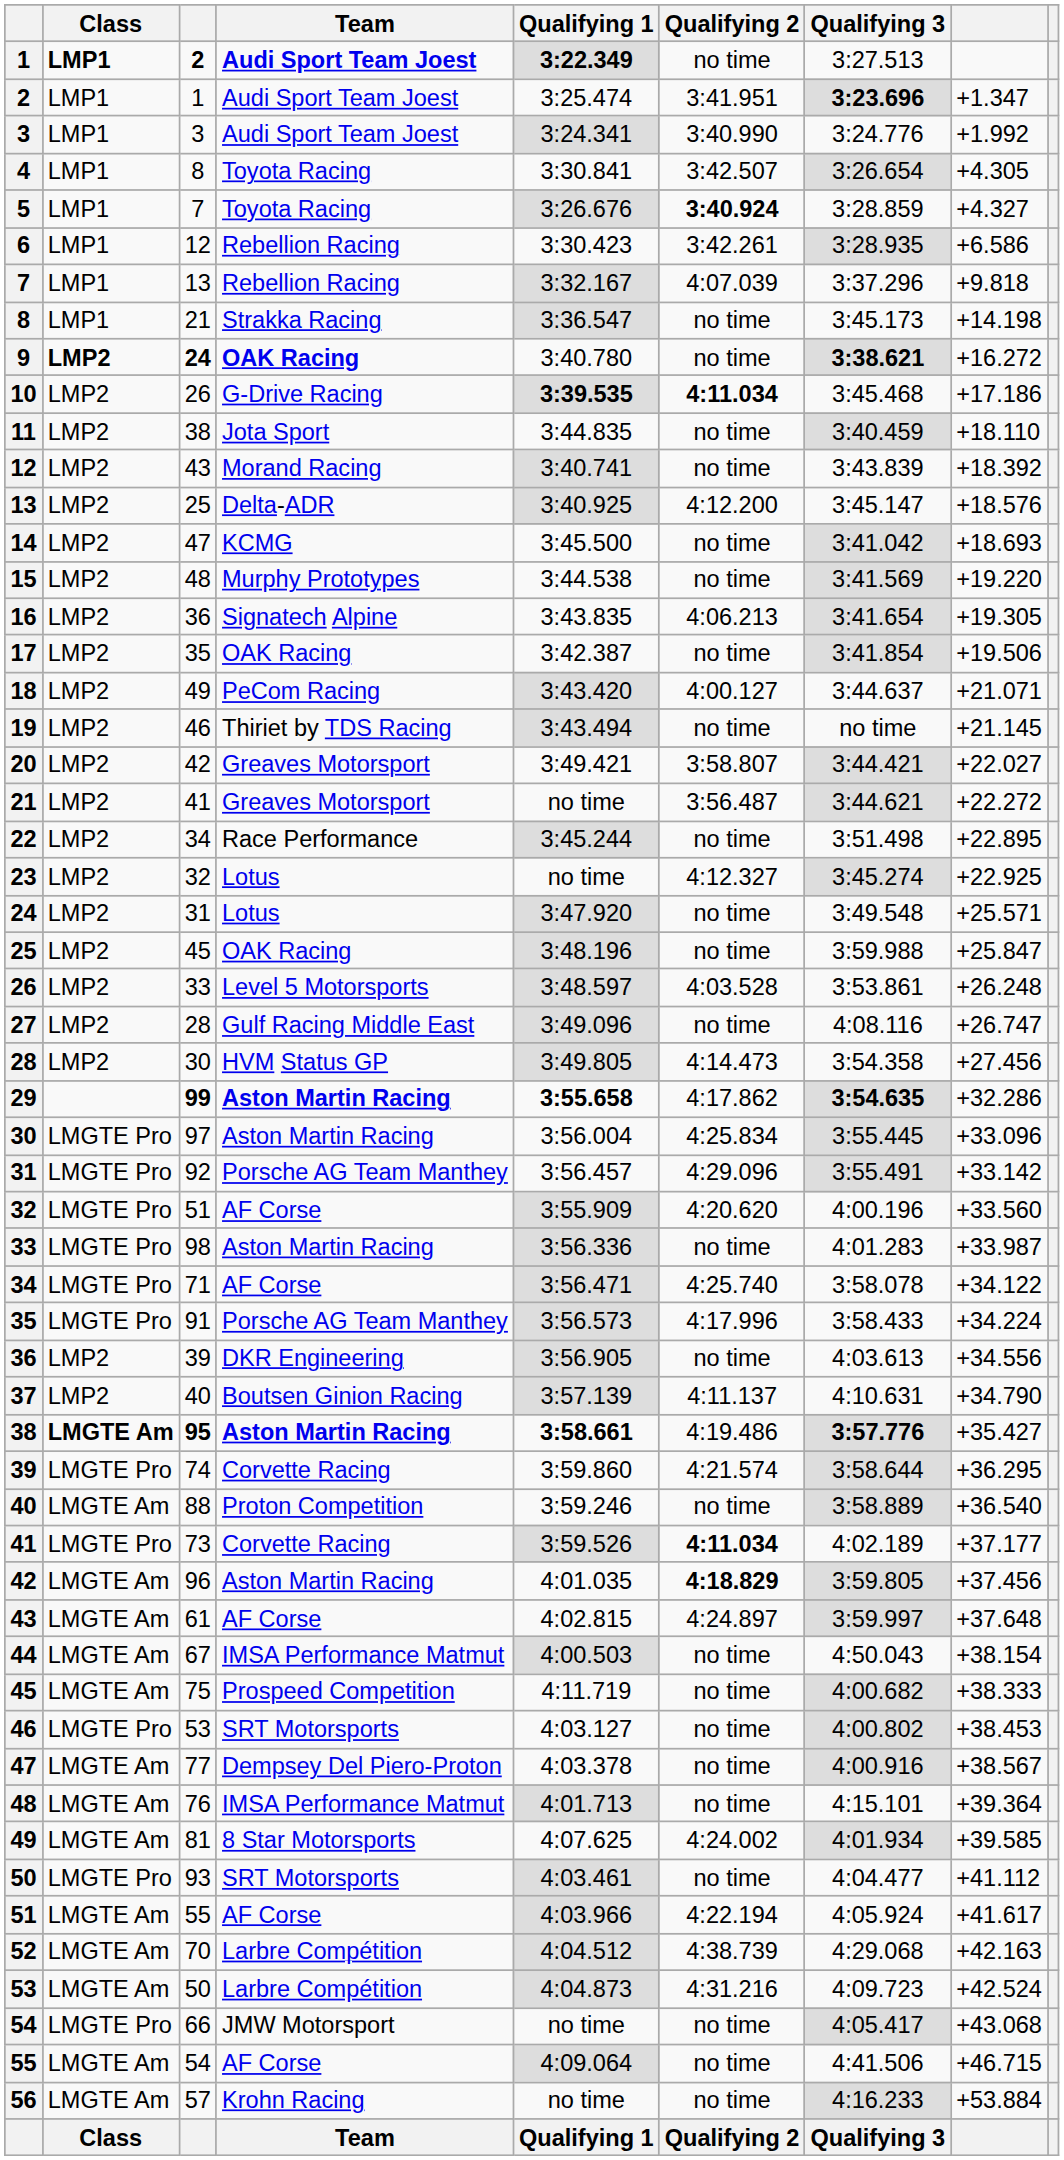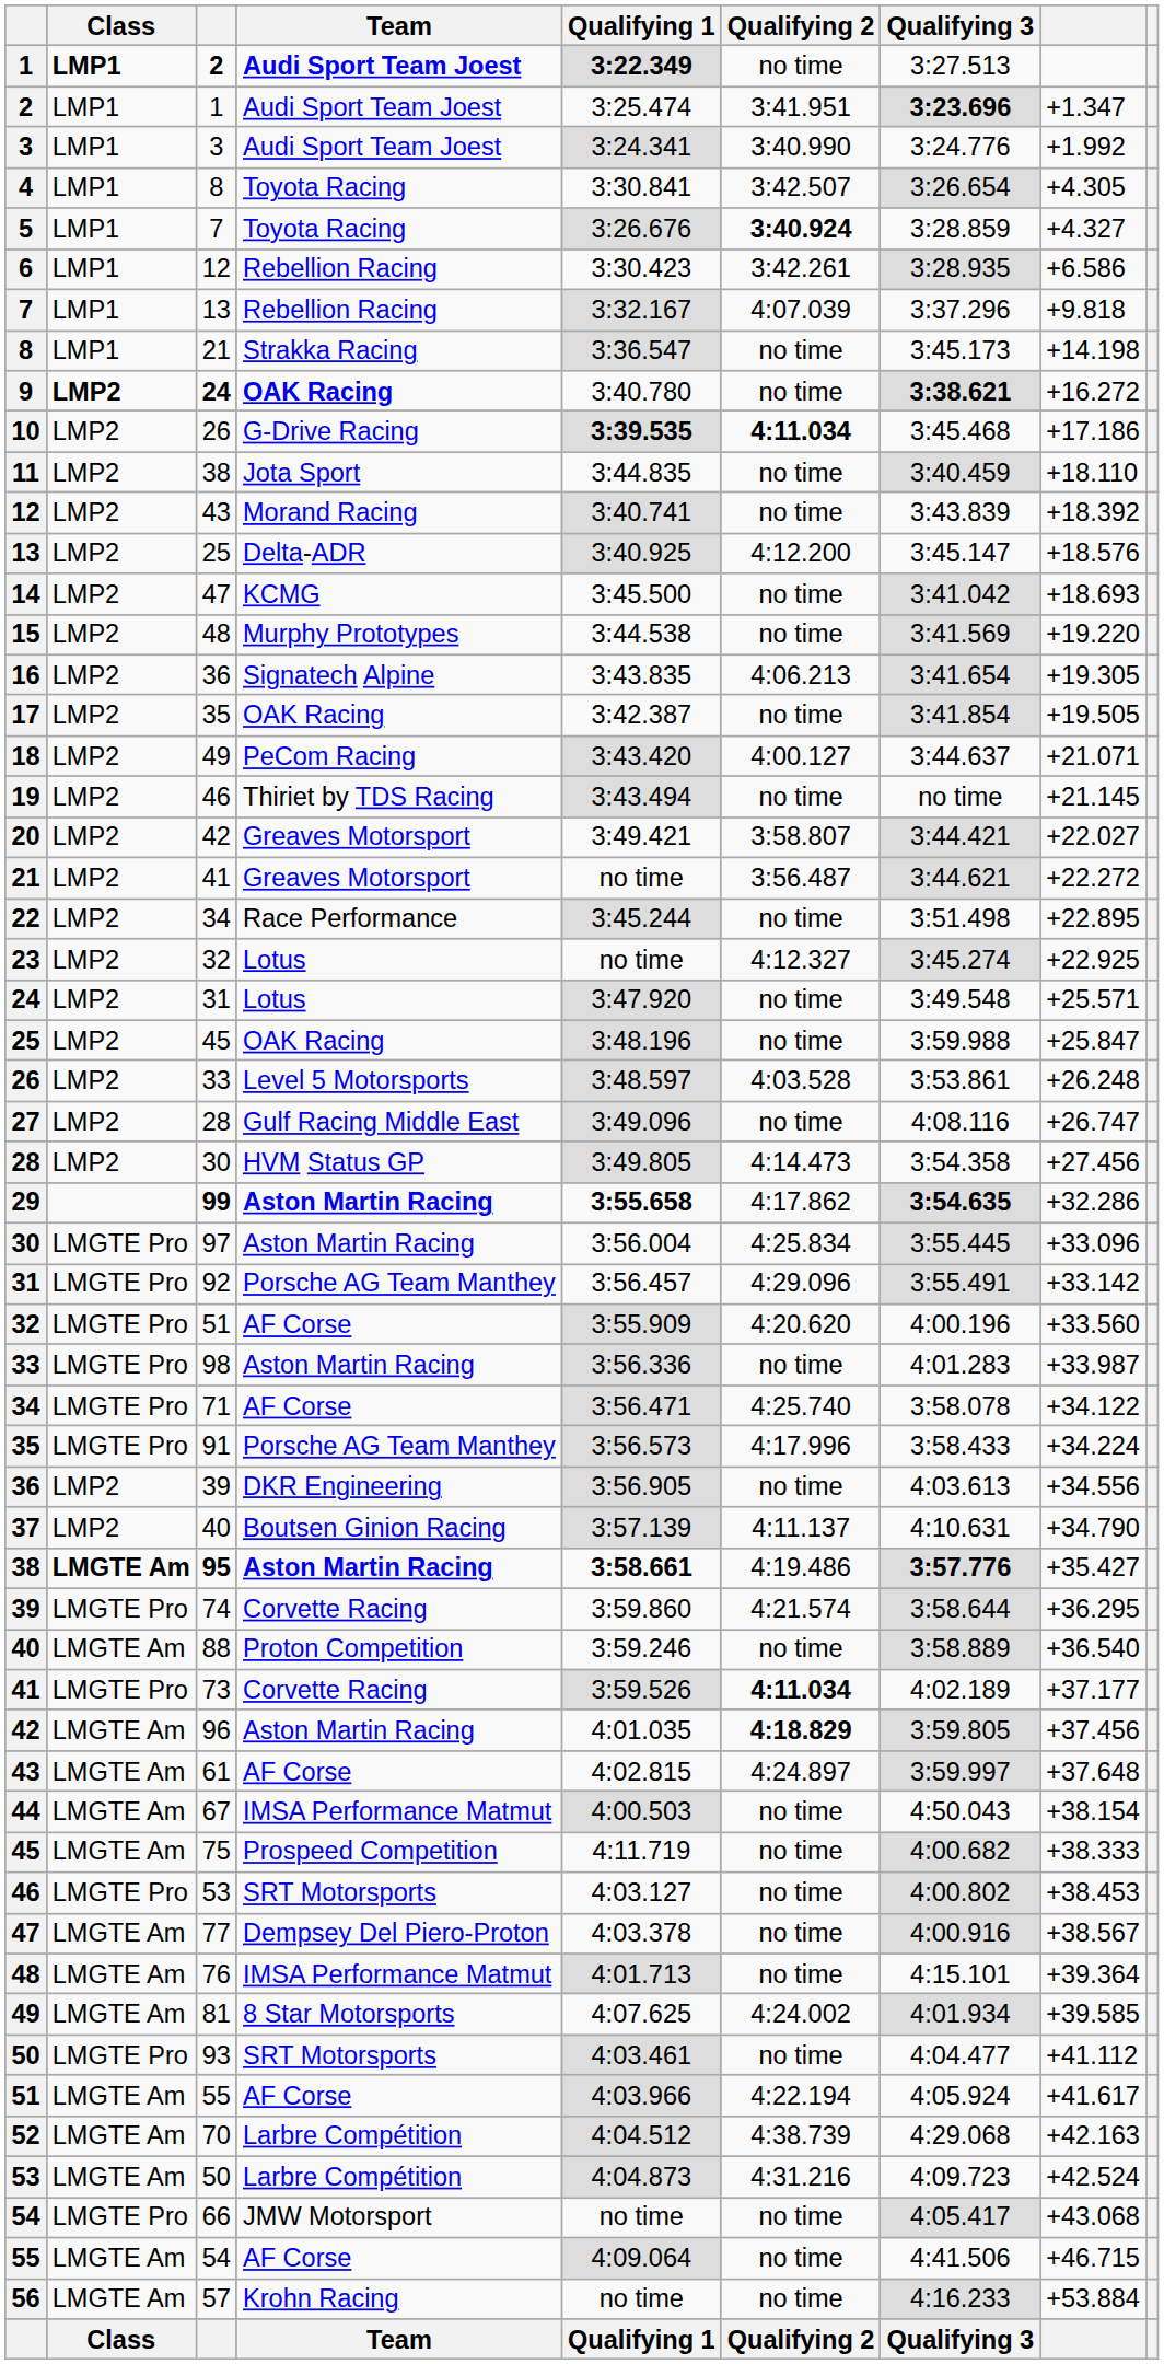17 | column 8: +19.506 -> +19.505
